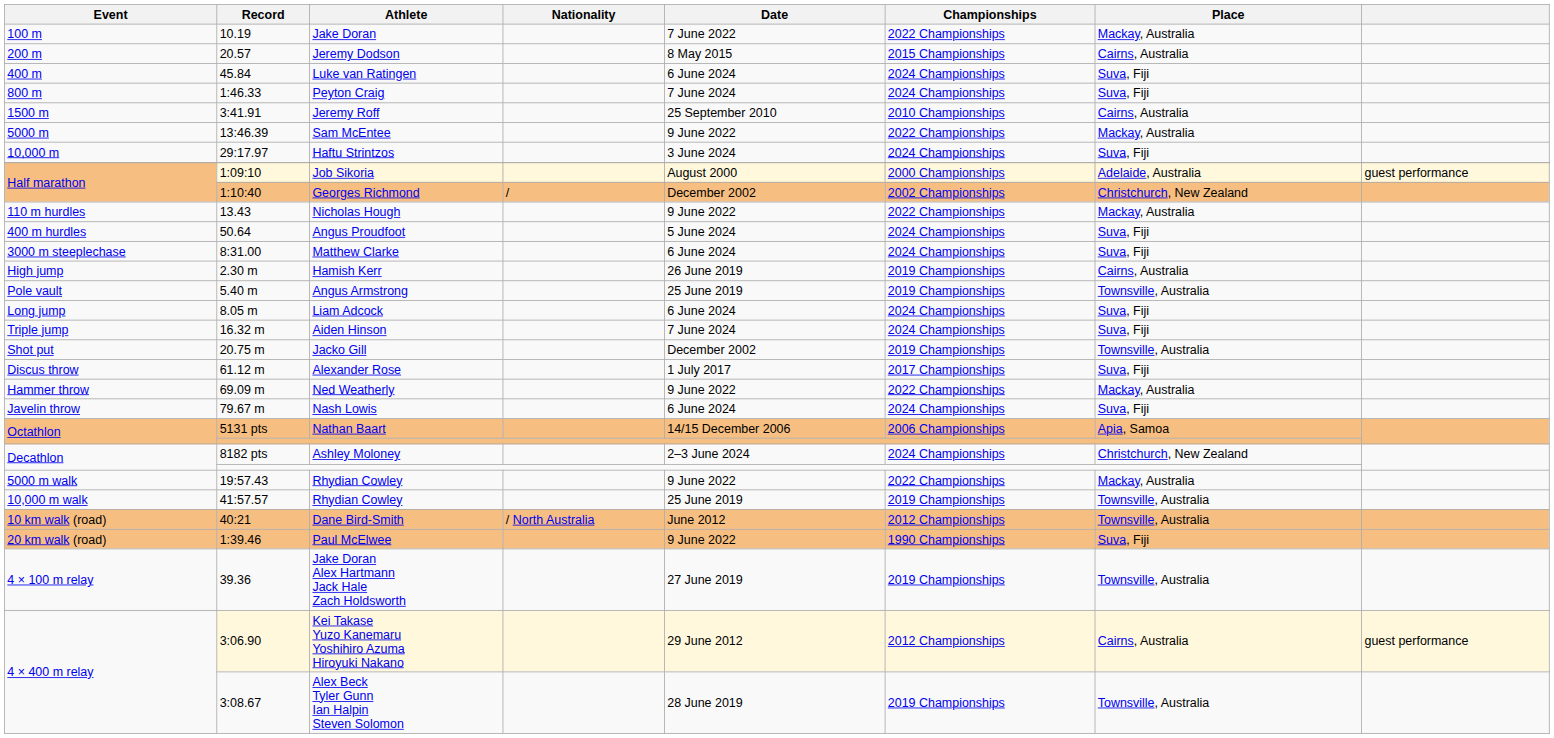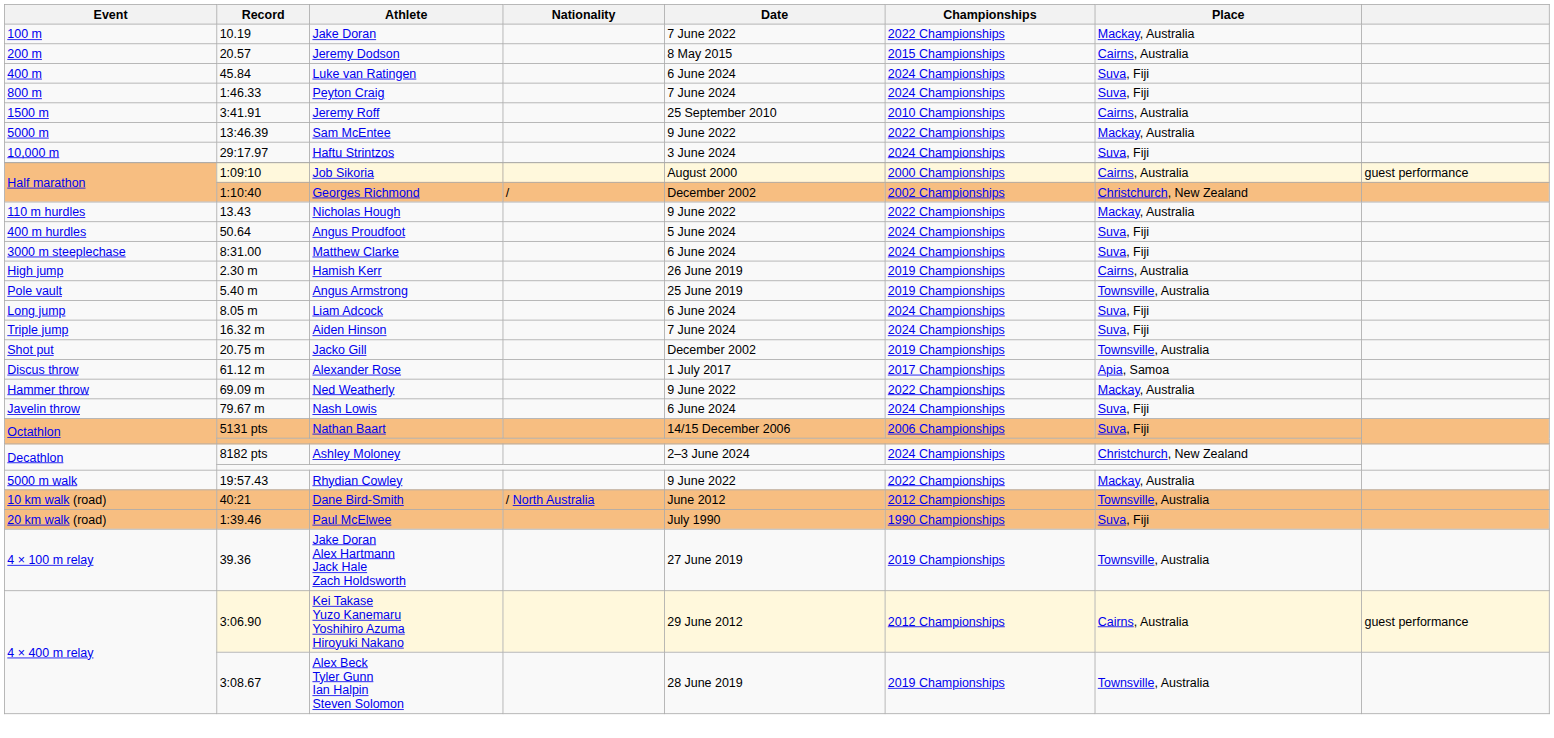Job Sikoria | Place: Adelaide, Australia -> Cairns, Australia
Alexander Rose | Place: Suva, Fiji -> Apia, Samoa
Nathan Baart | Place: Apia, Samoa -> Suva, Fiji
- row: 10,000 m walk | 41:57.57 | Rhydian Cowley | 25 June 2019 | 2019 Championships | Townsville, Australia
Paul McElwee | Date: 9 June 2022 -> July 1990
